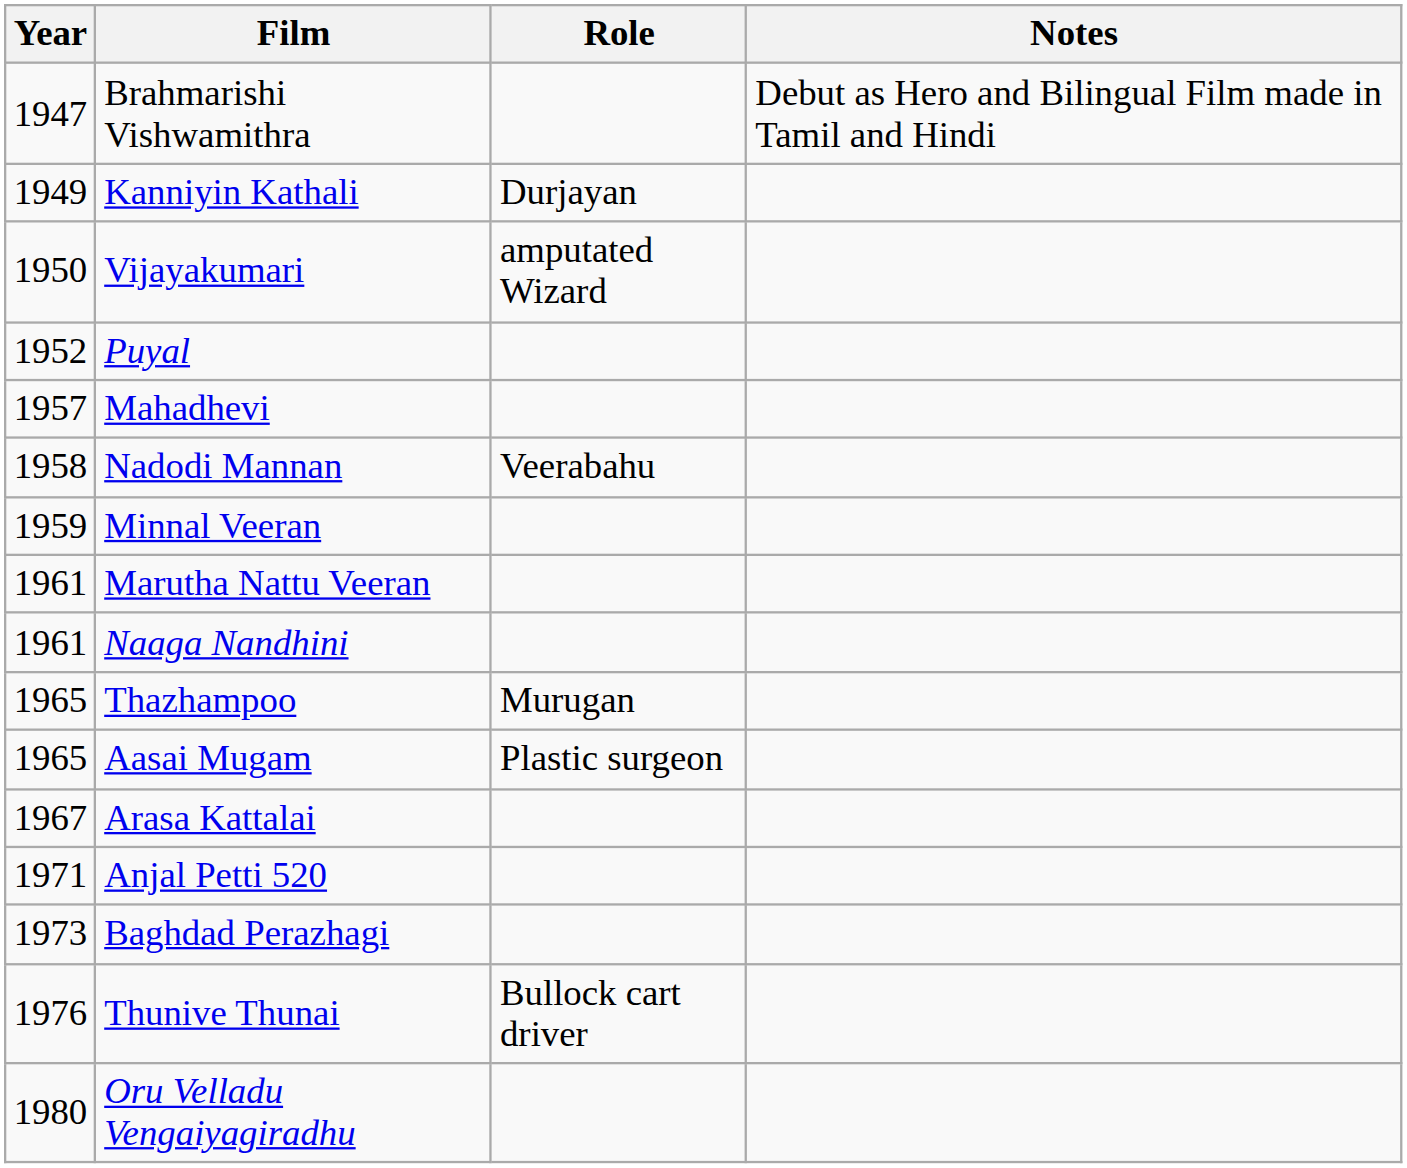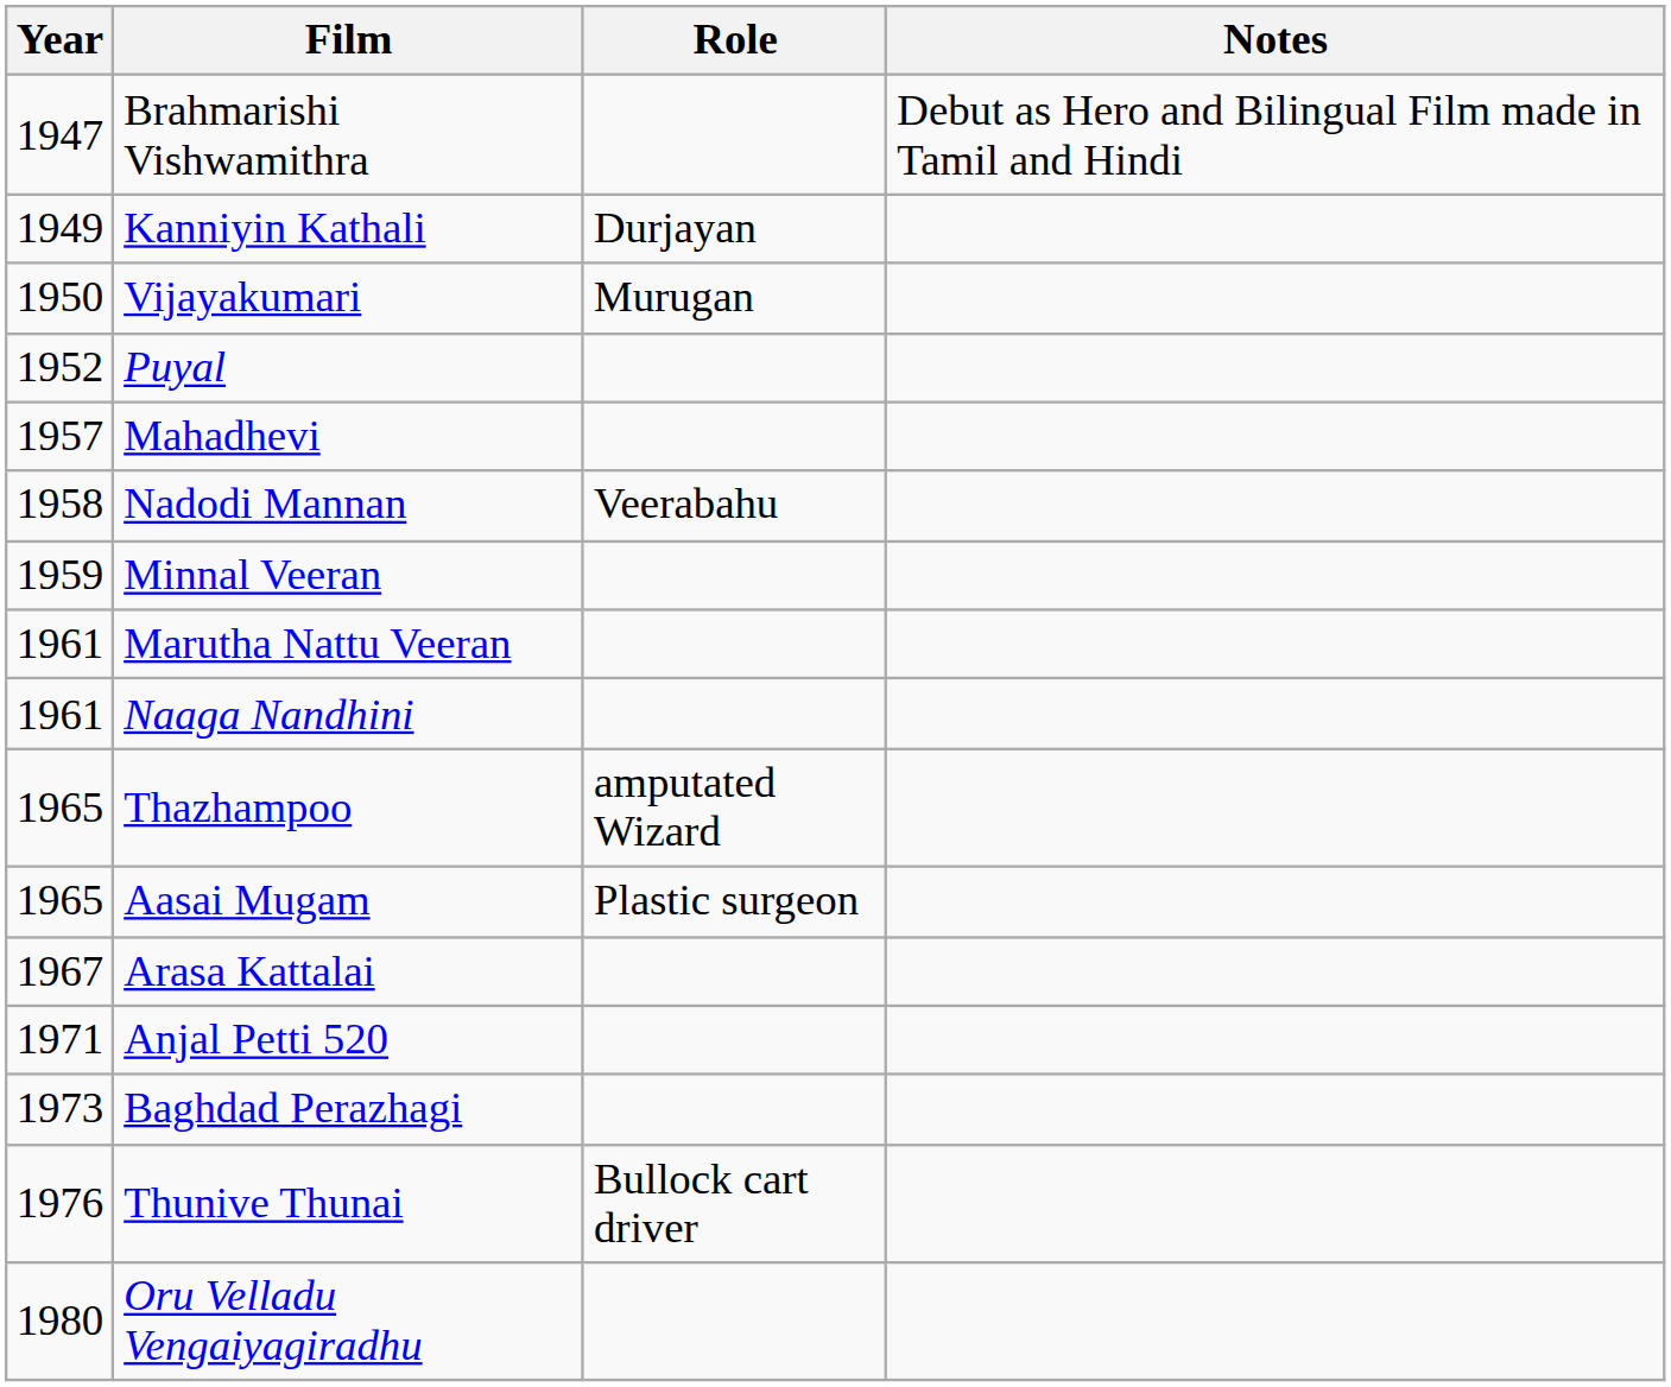Vijayakumari | Role: amputated Wizard -> Murugan
Thazhampoo | Role: Murugan -> amputated Wizard
